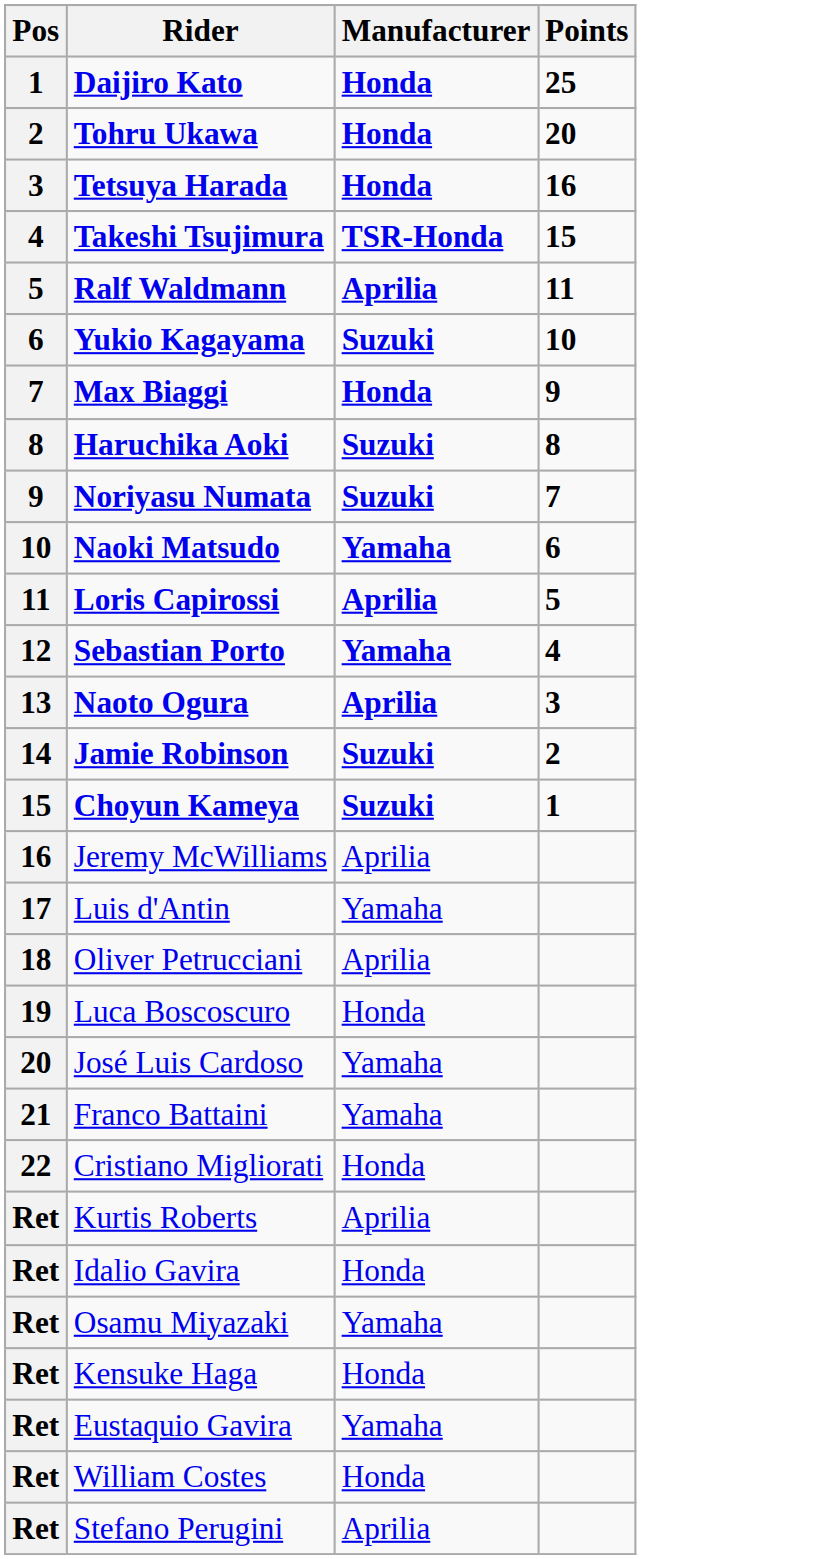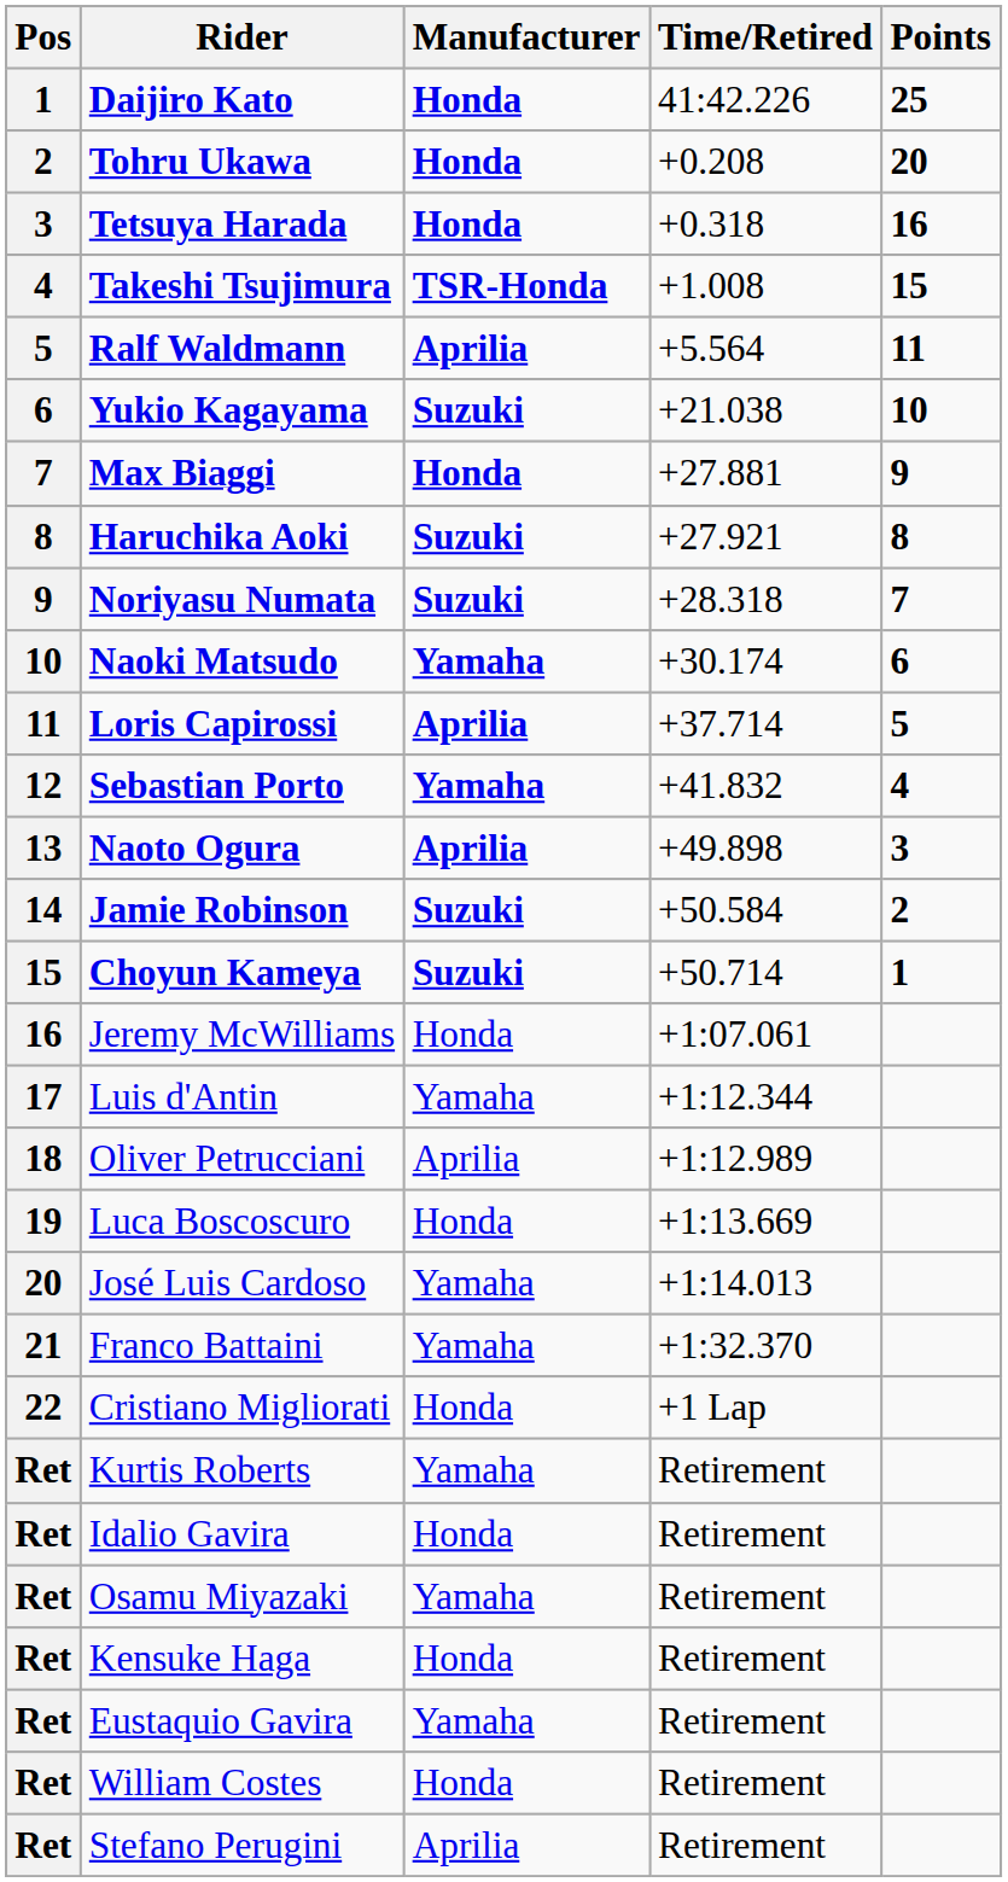+ column: Time/Retired | 41:42.226 | +0.208 | +0.318 | +1.008 | +5.564 | +21.038 | +27.881 | +27.921 | +28.318 | +30.174 | +37.714 | +41.832 | +49.898 | +50.584 | +50.714 | +1:07.061 | +1:12.344 | +1:12.989 | +1:13.669 | +1:14.013 | +1:32.370 | +1 Lap | Retirement | Retirement | Retirement | Retirement | Retirement | Retirement | Retirement
Jeremy McWilliams | Manufacturer: Aprilia -> Honda
Kurtis Roberts | Manufacturer: Aprilia -> Yamaha
